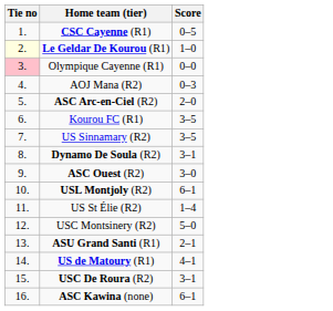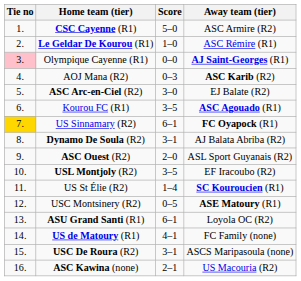+ column: Away team (tier) | ASC Armire (R2) | ASC Rémire (R1) | AJ Saint-Georges (R1) | ASC Karib (R2) | EJ Balate (R2) | ASC Agouado (R1) | FC Oyapock (R1) | AJ Balata Abriba (R2) | ASL Sport Guyanais (R2) | EF Iracoubo (R2) | SC Kouroucien (R1) | ASE Matoury (R1) | Loyola OC (R2) | FC Family (none) | ASCS Maripasoula (none) | US Macouria (R2)
CSC Cayenne (R1) | Score: 0–5 -> 5–0
Le Geldar De Kourou (R1) | Tie no: lightyellow background -> no background
ASC Arc-en-Ciel (R2) | Score: 2–0 -> 3–0
US Sinnamary (R2) | Tie no: no background -> gold background
US Sinnamary (R2) | Score: 3–5 -> 6–1
ASC Ouest (R2) | Score: 3–0 -> 2–0
USL Montjoly (R2) | Score: 6–1 -> 3–5
USC Montsinery (R2) | Score: 5–0 -> 0–5
ASU Grand Santi (R1) | Score: 2–1 -> 6–1
ASC Kawina (none) | Score: 6–1 -> 2–1
